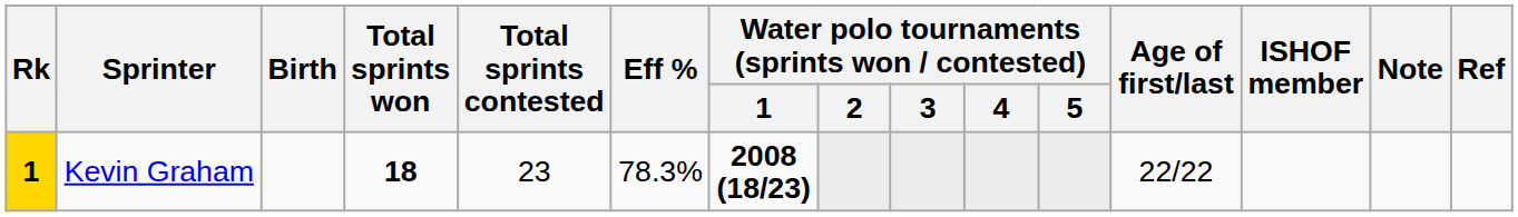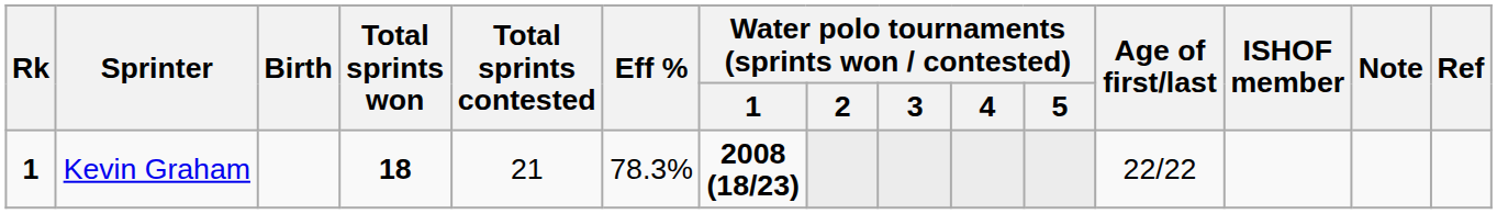Kevin Graham | Rk: gold background -> no background
Kevin Graham | Total sprints contested: 23 -> 21
